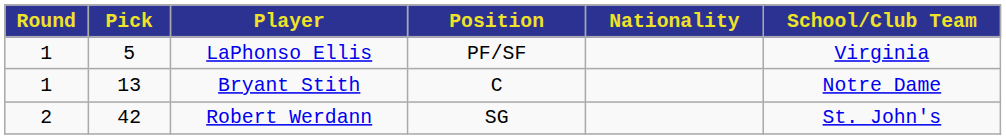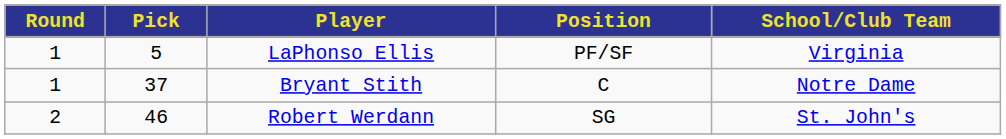- column: Nationality
Bryant Stith | Pick: 13 -> 37
Robert Werdann | Pick: 42 -> 46
